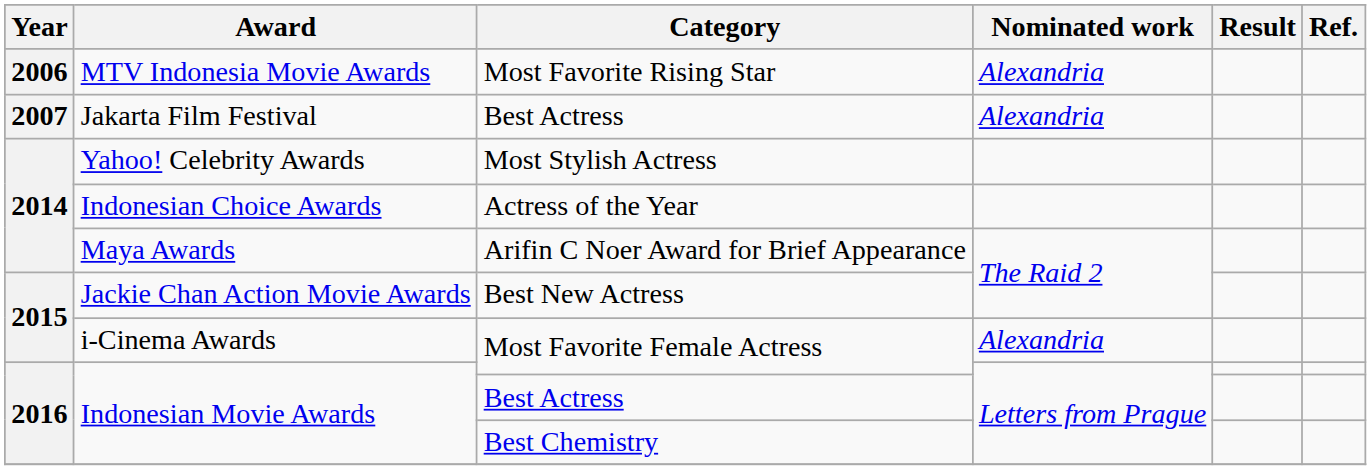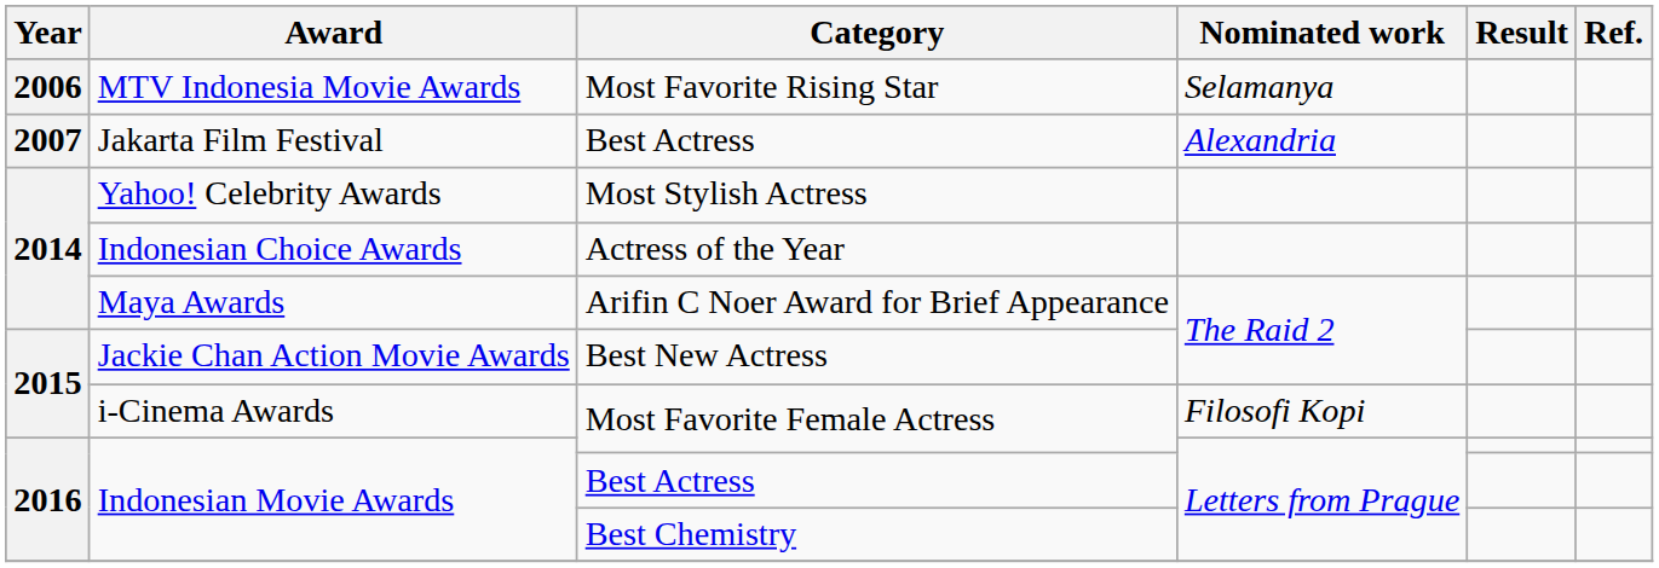MTV Indonesia Movie Awards | Nominated work: Alexandria -> Selamanya
i-Cinema Awards | Nominated work: Alexandria -> Filosofi Kopi
